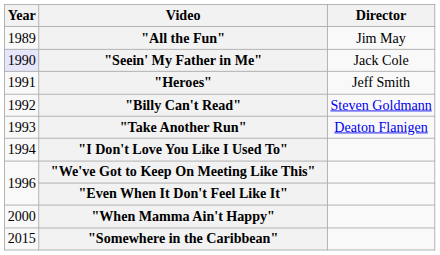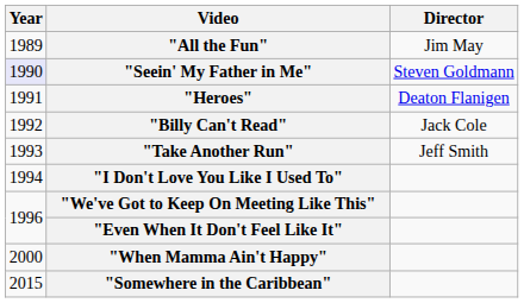"Seein' My Father in Me" | Director: Jack Cole -> Steven Goldmann
"Heroes" | Director: Jeff Smith -> Deaton Flanigen
"Billy Can't Read" | Director: Steven Goldmann -> Jack Cole
"Take Another Run" | Director: Deaton Flanigen -> Jeff Smith
